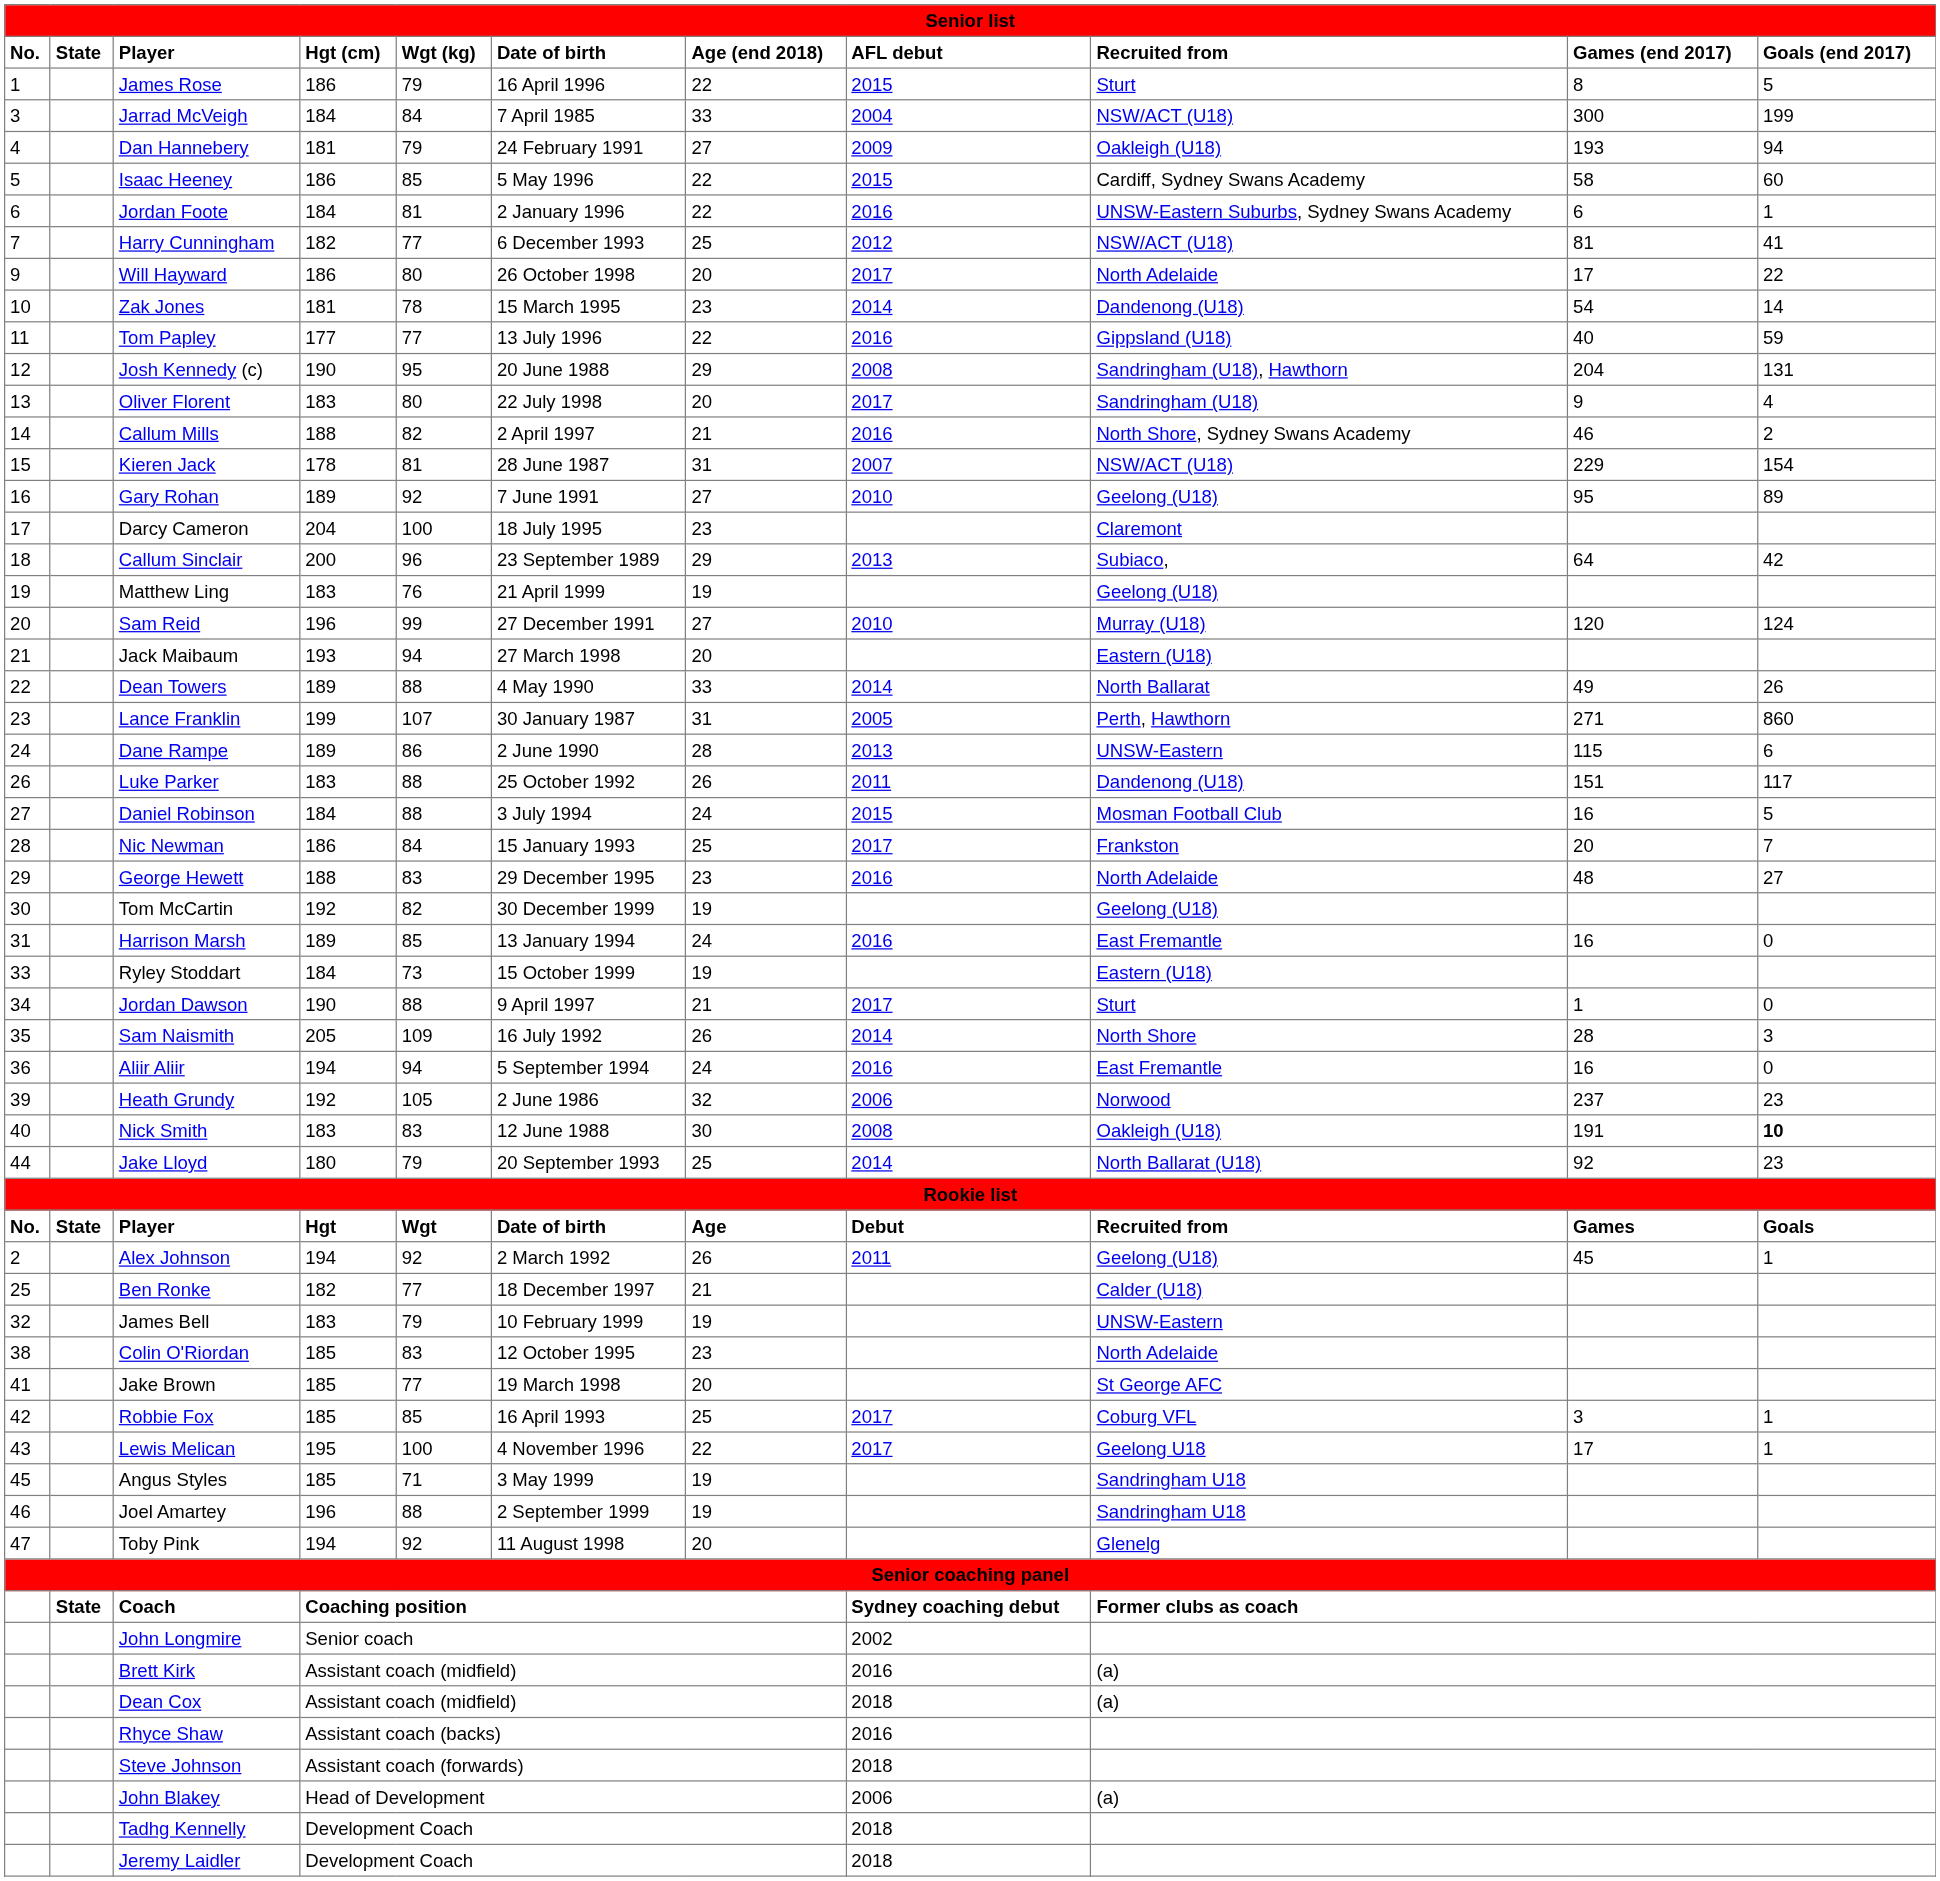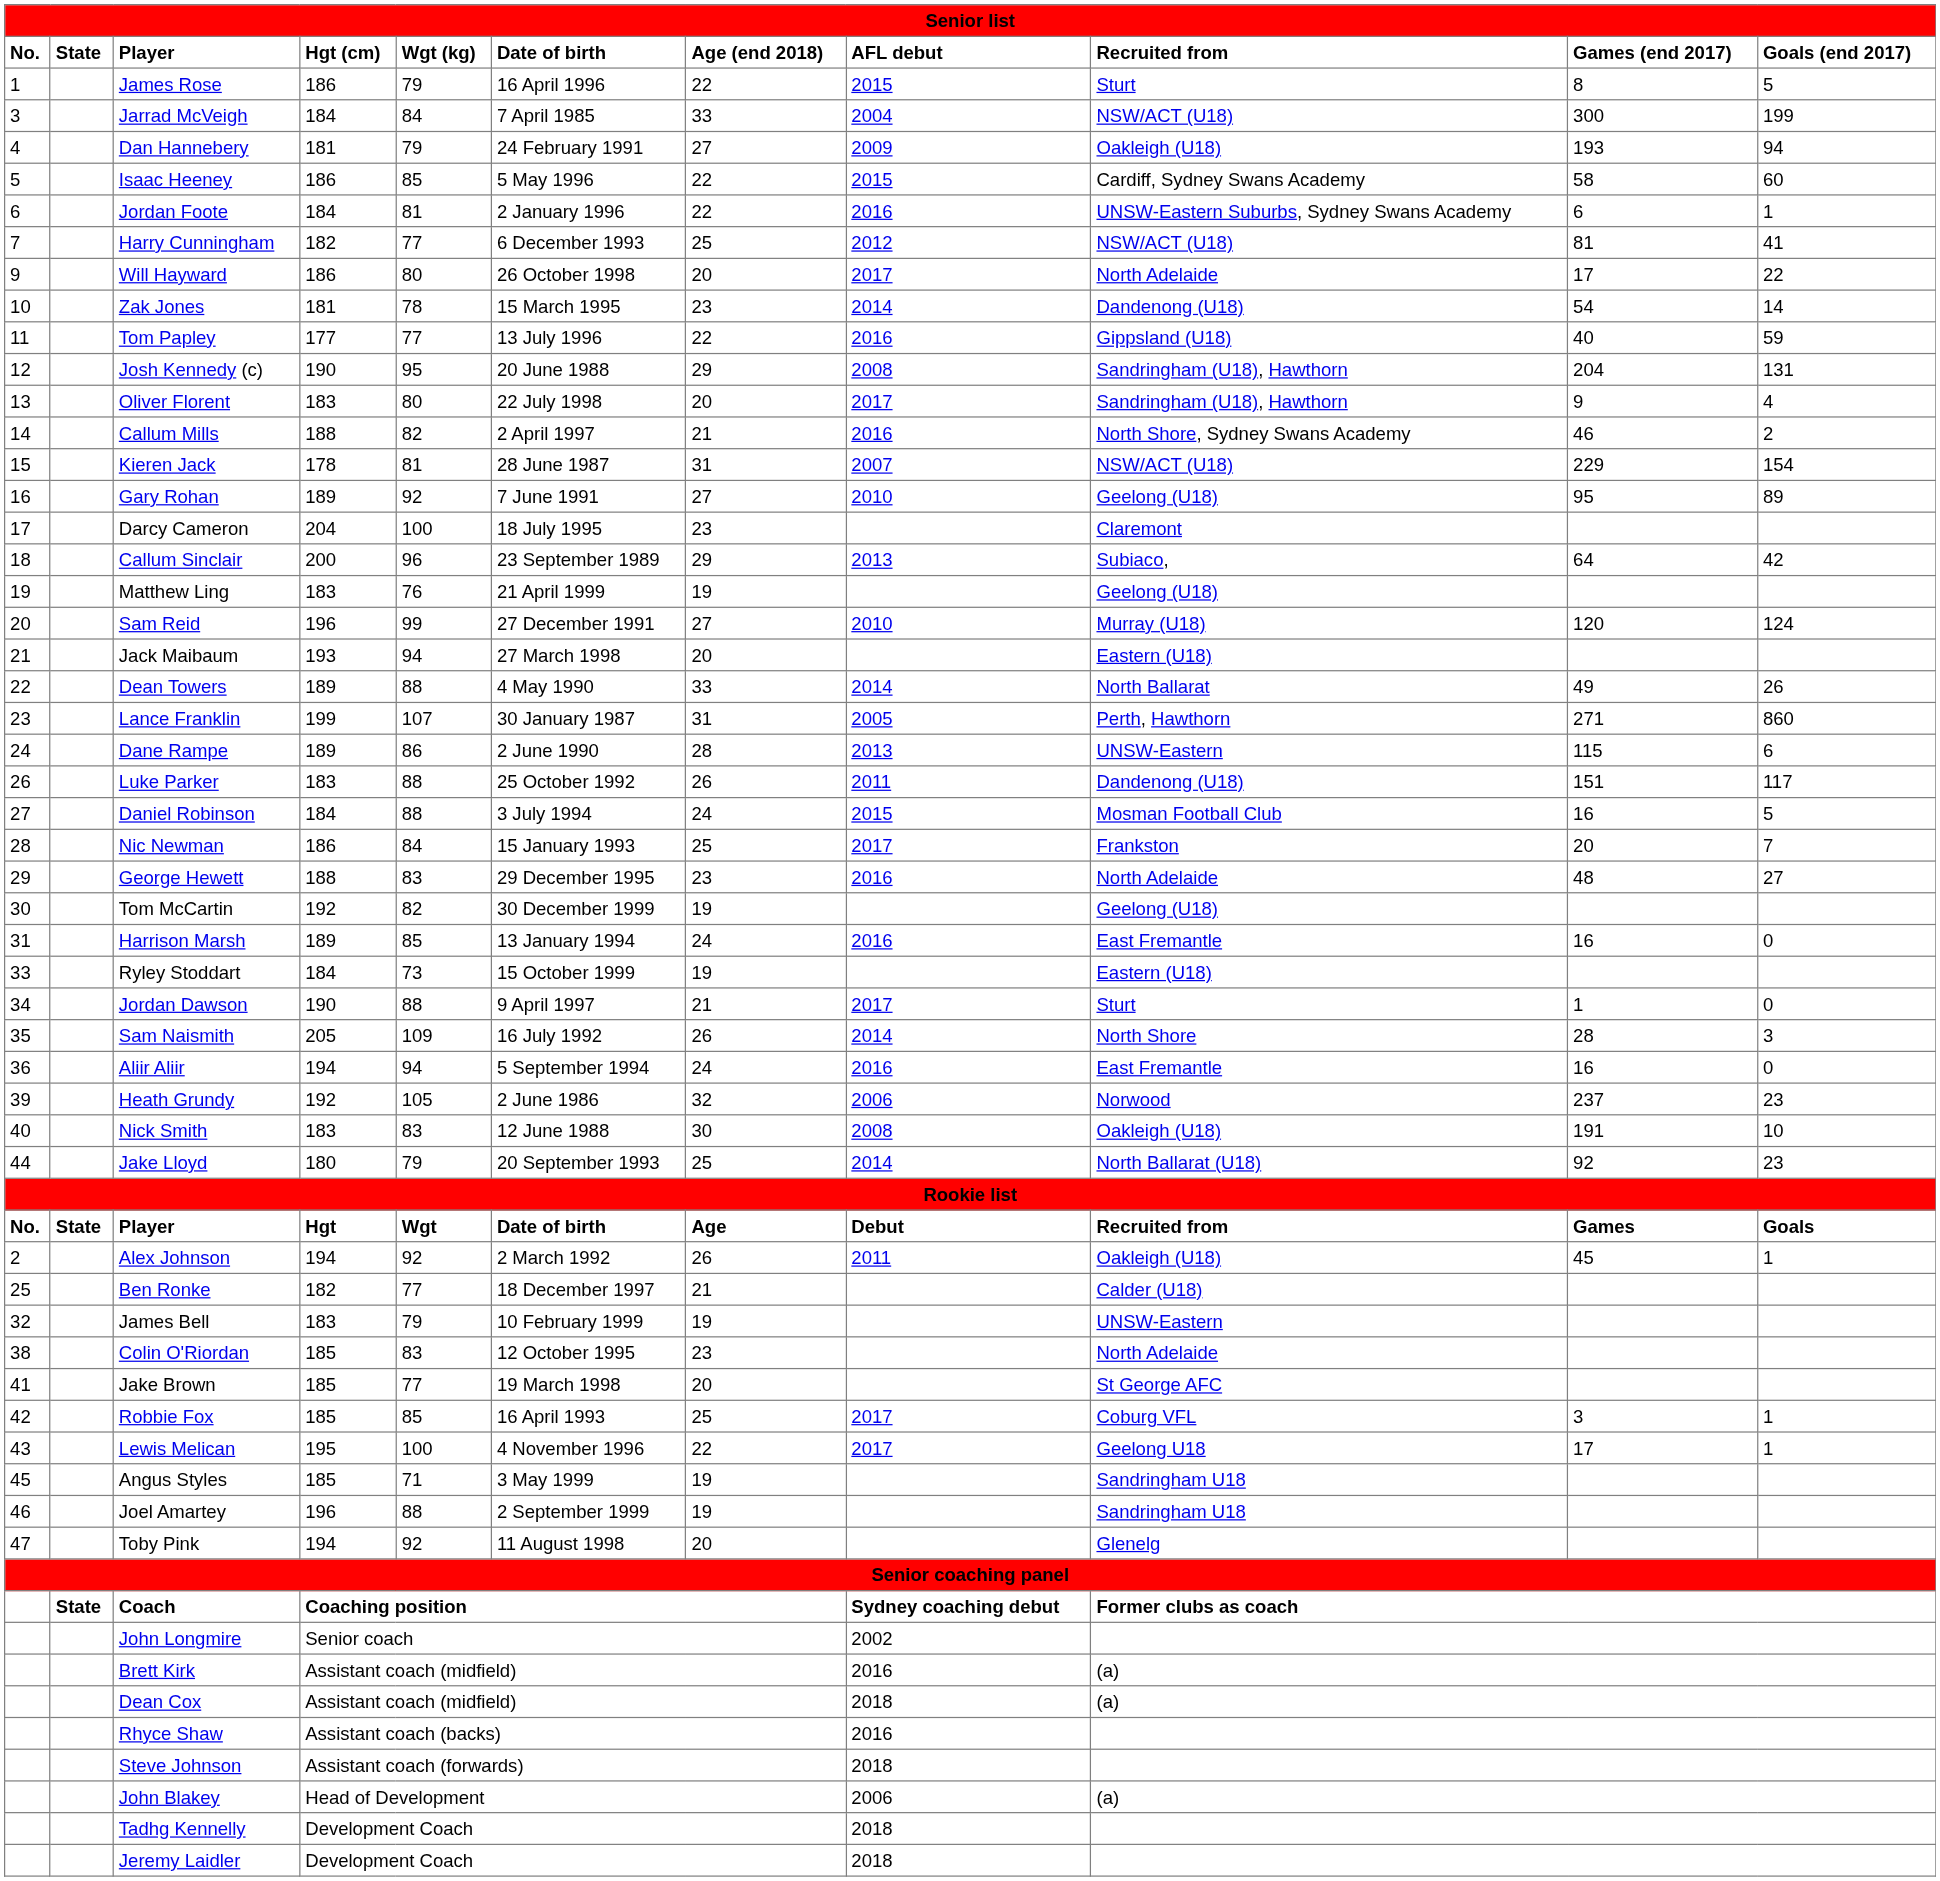Oliver Florent | Recruited from: Sandringham (U18) -> Sandringham (U18), Hawthorn
Nick Smith | Goals (end 2017): bold -> normal
Alex Johnson | Recruited from: Geelong (U18) -> Oakleigh (U18)
